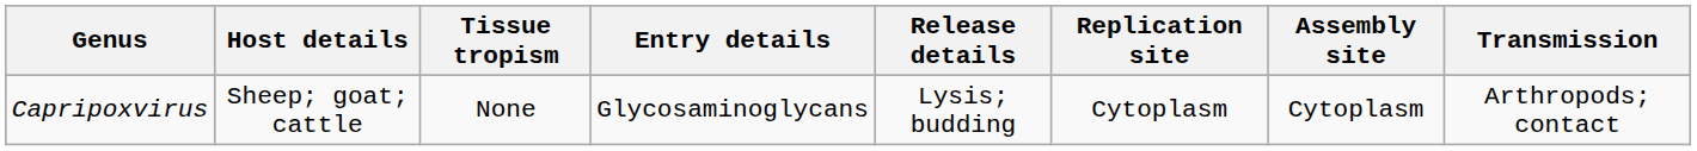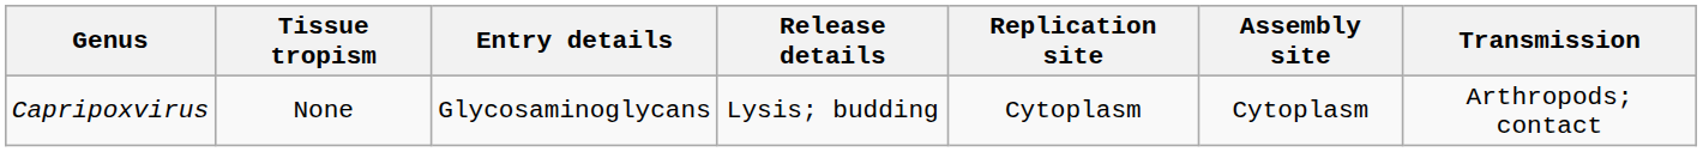- column: Host details | Sheep; goat; cattle
